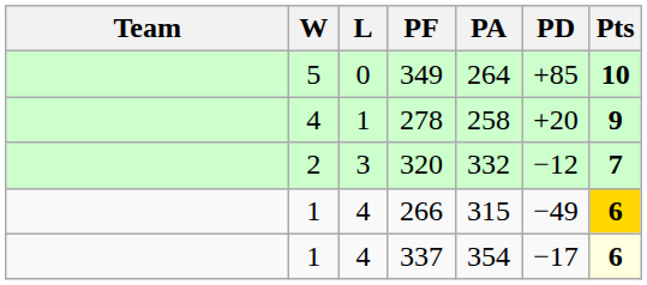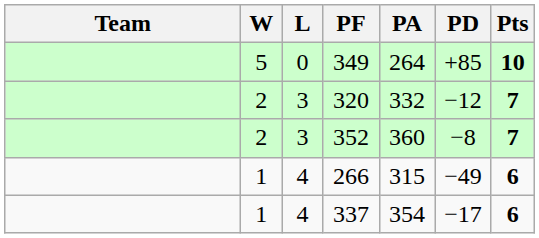- row: 4 | 1 | 278 | 258 | +20 | 9
+ row: 2 | 3 | 352 | 360 | −8 | 7
266 | Pts: gold background -> no background
337 | Pts: lightyellow background -> no background
